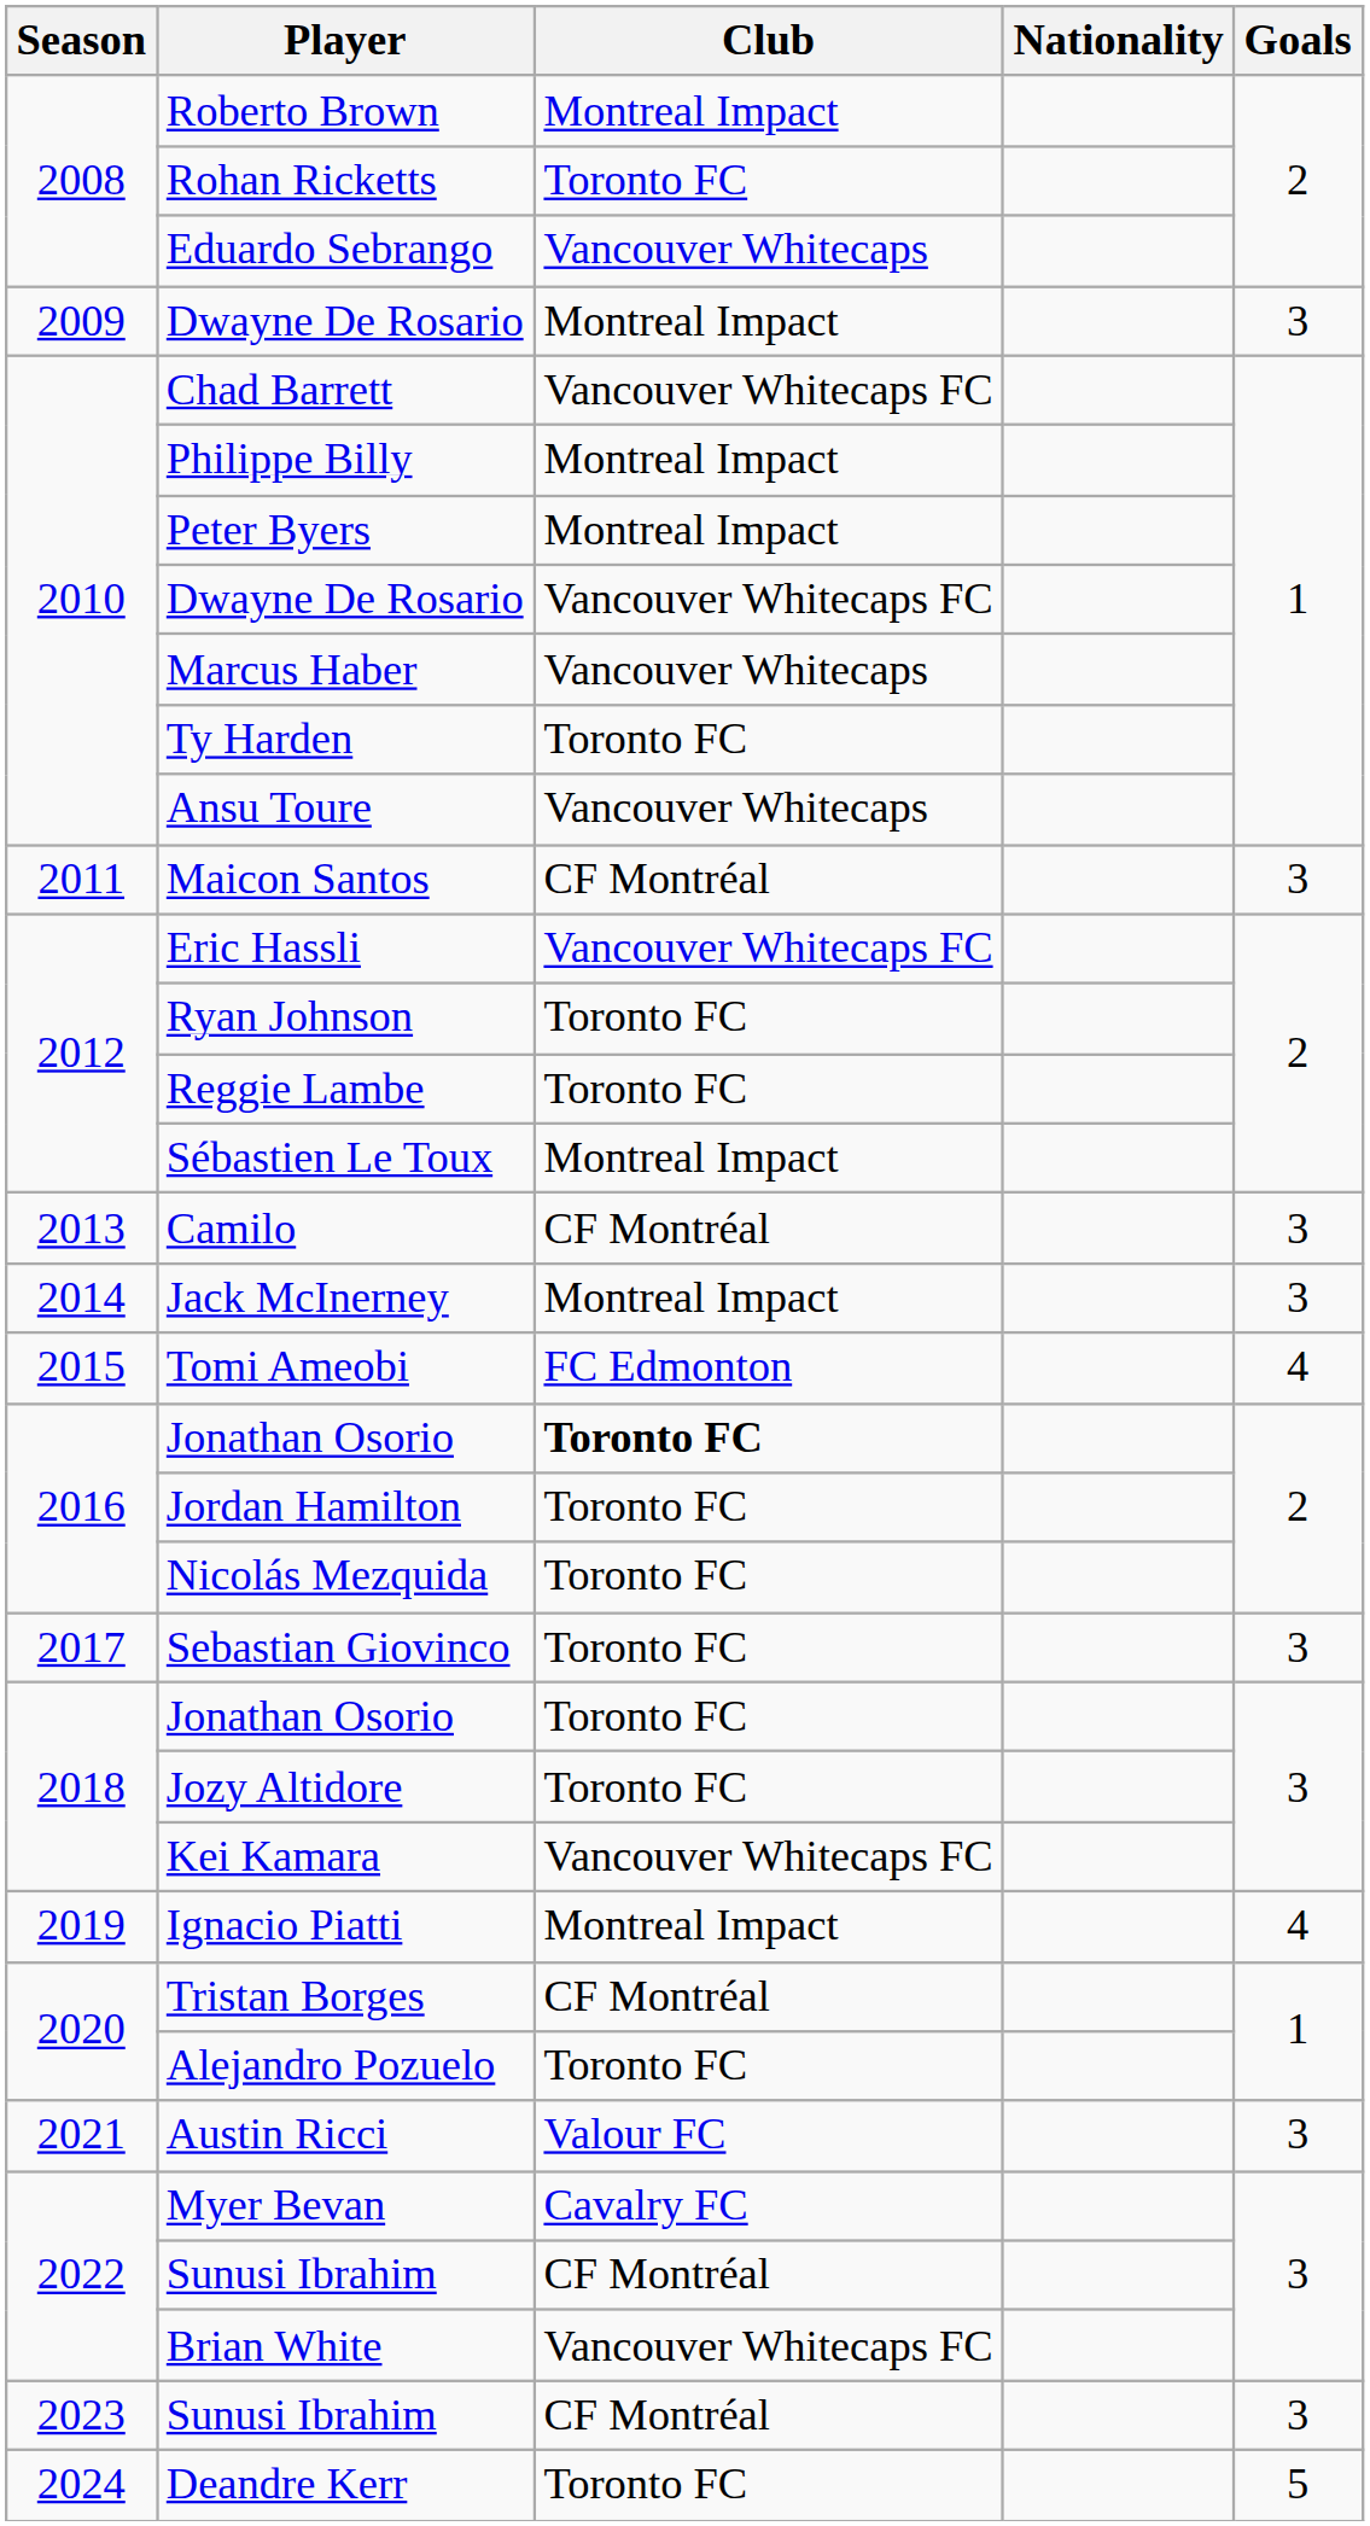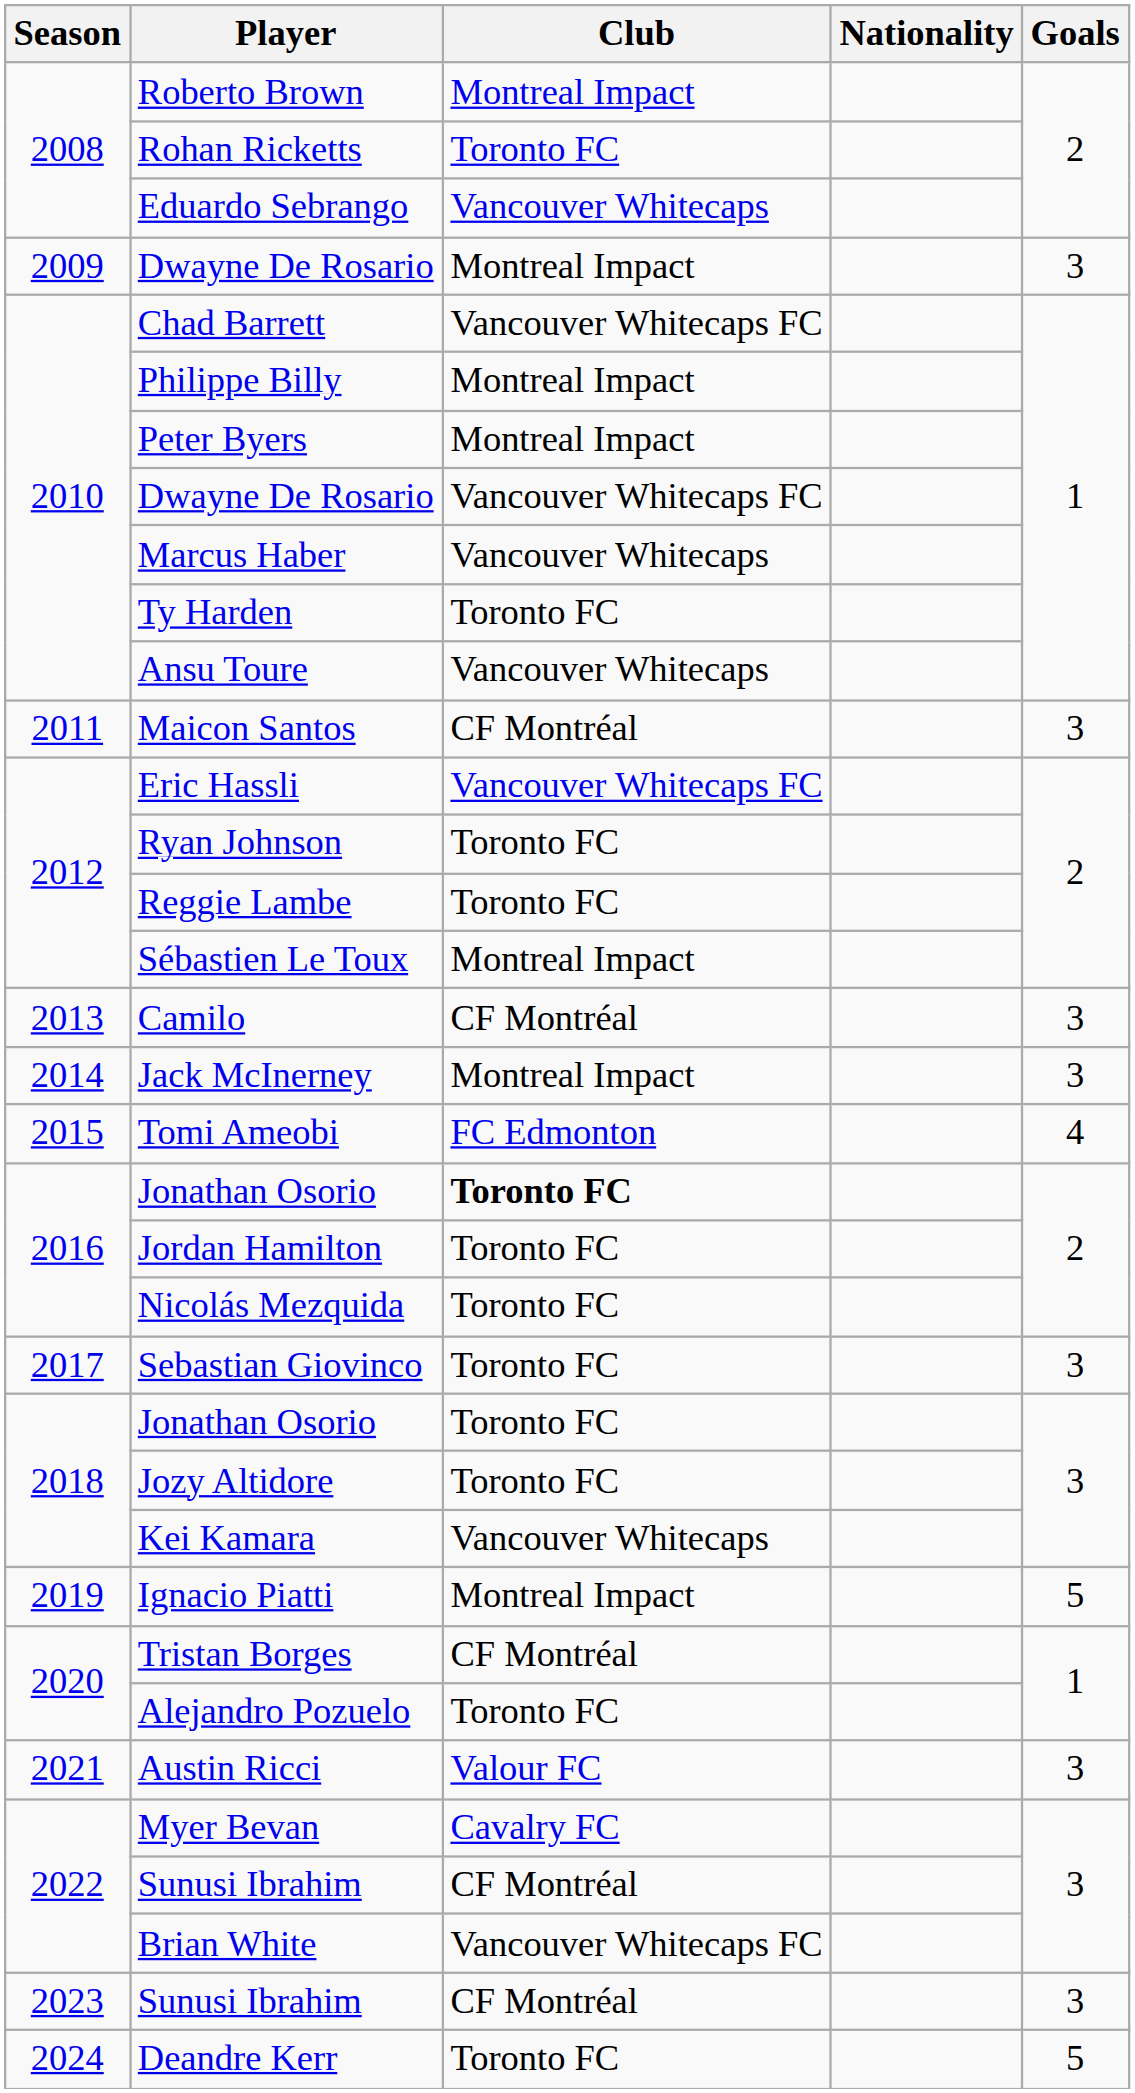Kei Kamara | Club: Vancouver Whitecaps FC -> Vancouver Whitecaps
Ignacio Piatti | Goals: 4 -> 5
